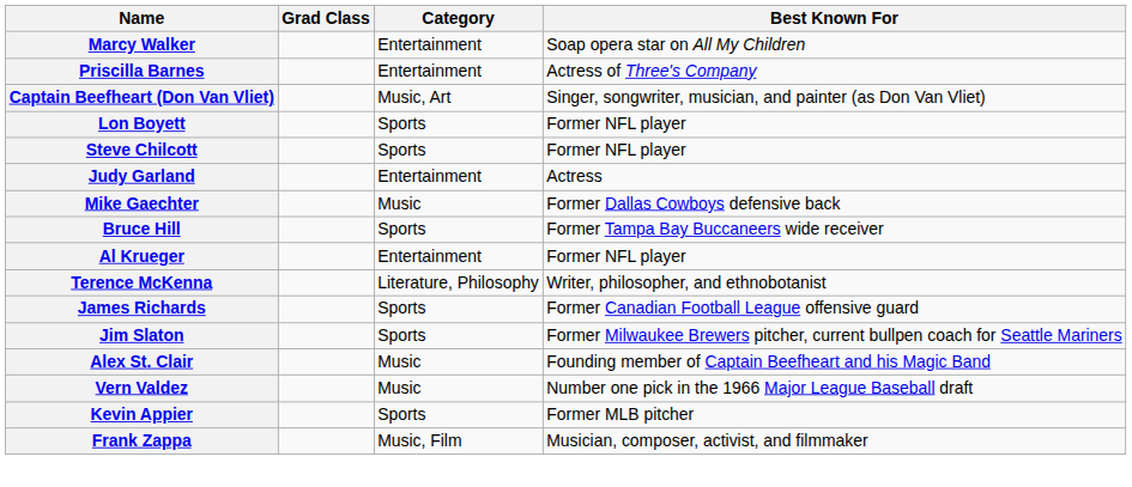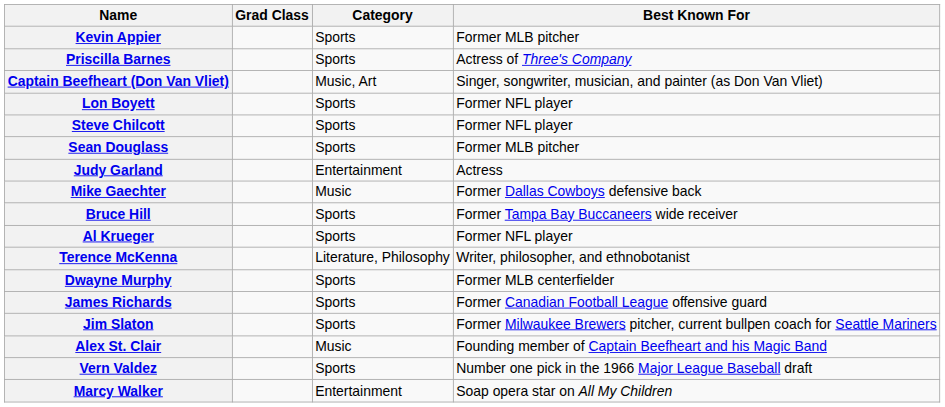rows swapped: Kevin Appier <-> Marcy Walker
Priscilla Barnes | Category: Entertainment -> Sports
+ row: Sean Douglass | Sports | Former MLB pitcher
Al Krueger | Category: Entertainment -> Sports
+ row: Dwayne Murphy | Sports | Former MLB centerfielder
Vern Valdez | Category: Music -> Sports
- row: Frank Zappa | Music, Film | Musician, composer, activist, and filmmaker
